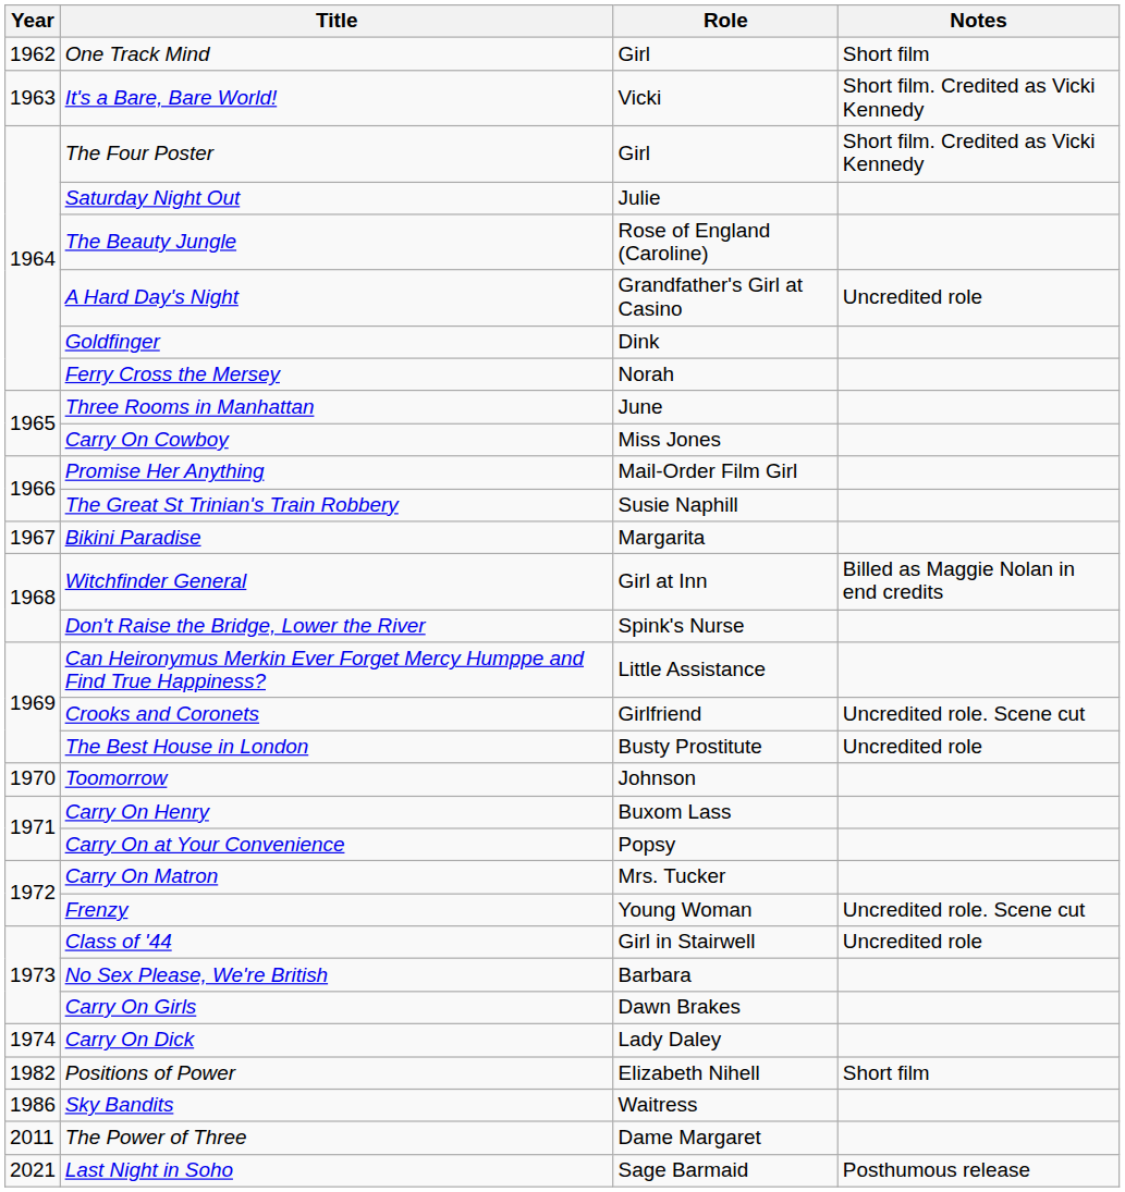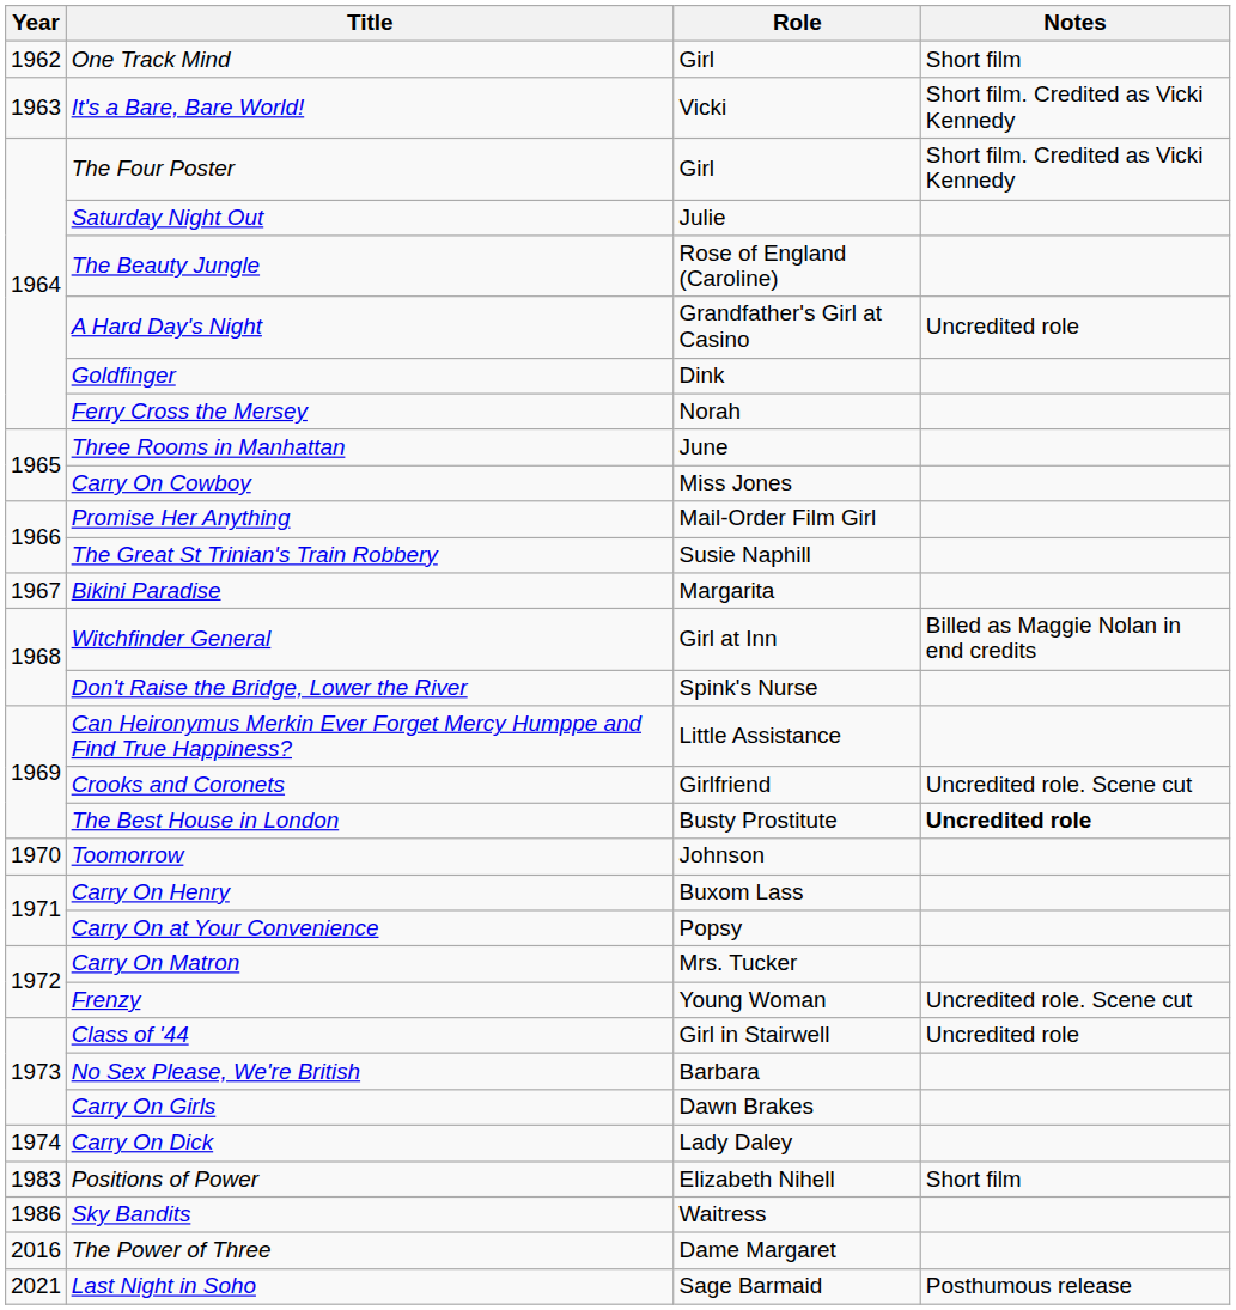The Best House in London | Notes: normal -> bold
Positions of Power | Year: 1982 -> 1983
The Power of Three | Year: 2011 -> 2016
